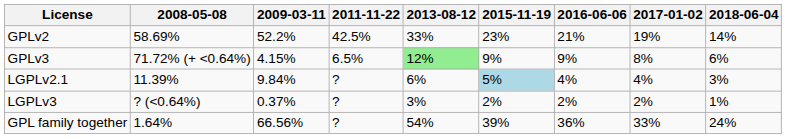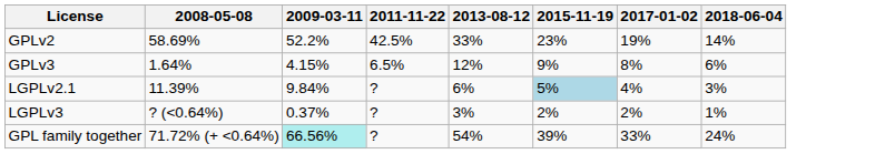- column: 2016-06-06 | 21% | 9% | 4% | 2% | 36%
GPLv3 | 2008-05-08: 71.72% (+ <0.64%) -> 1.64%
GPLv3 | 2013-08-12: lightgreen background -> no background
GPL family together | 2008-05-08: 1.64% -> 71.72% (+ <0.64%)
GPL family together | 2009-03-11: no background -> paleturquoise background
